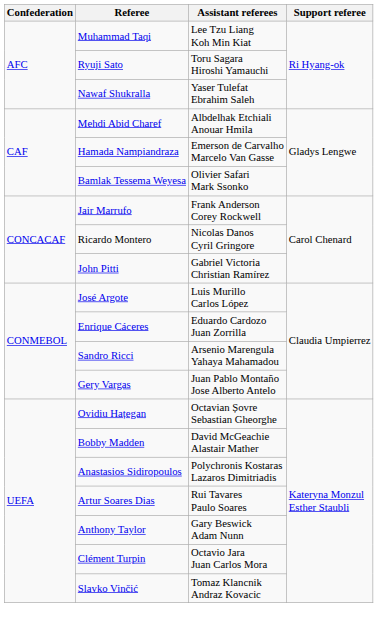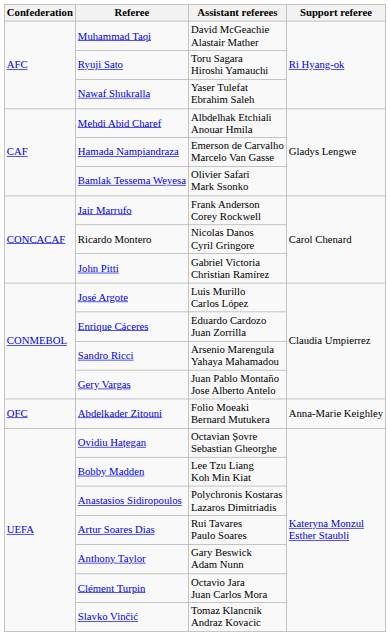Muhammad Taqi | Assistant referees: Lee Tzu Liang Koh Min Kiat -> David McGeachie Alastair Mather
+ row: OFC | Abdelkader Zitouni | Folio Moeaki Bernard Mutukera | Anna-Marie Keighley
Bobby Madden | Assistant referees: David McGeachie Alastair Mather -> Lee Tzu Liang Koh Min Kiat
